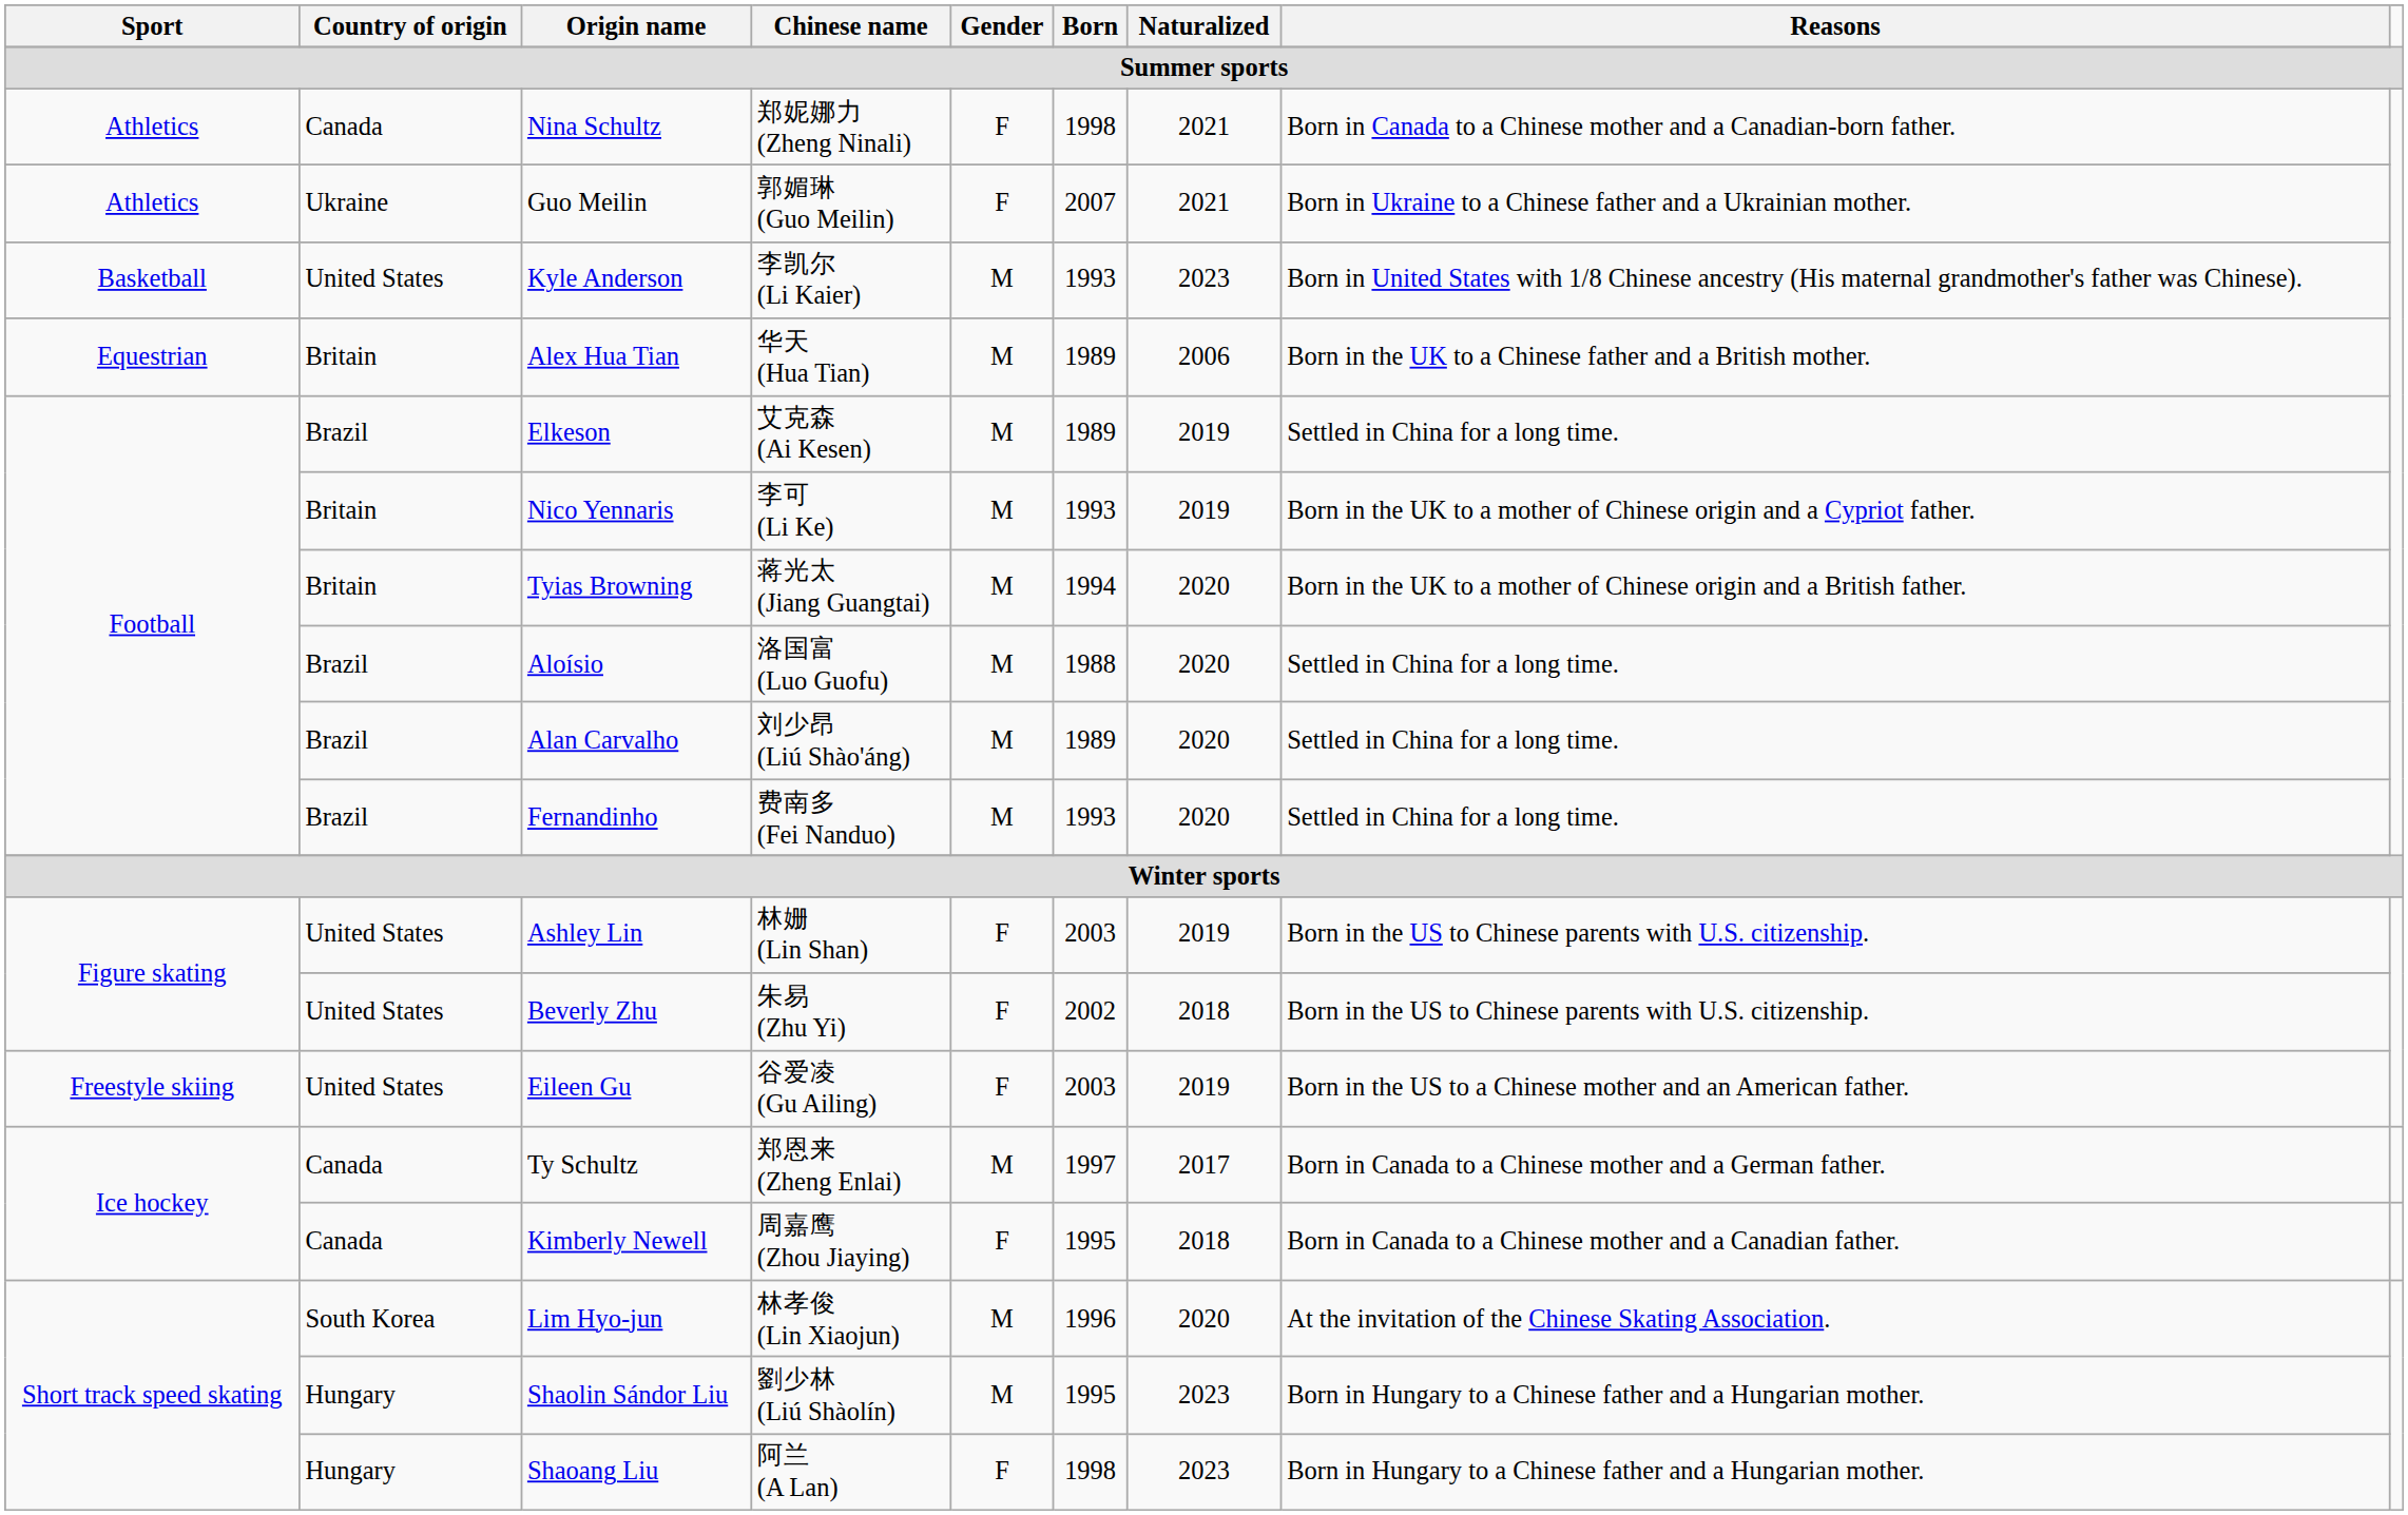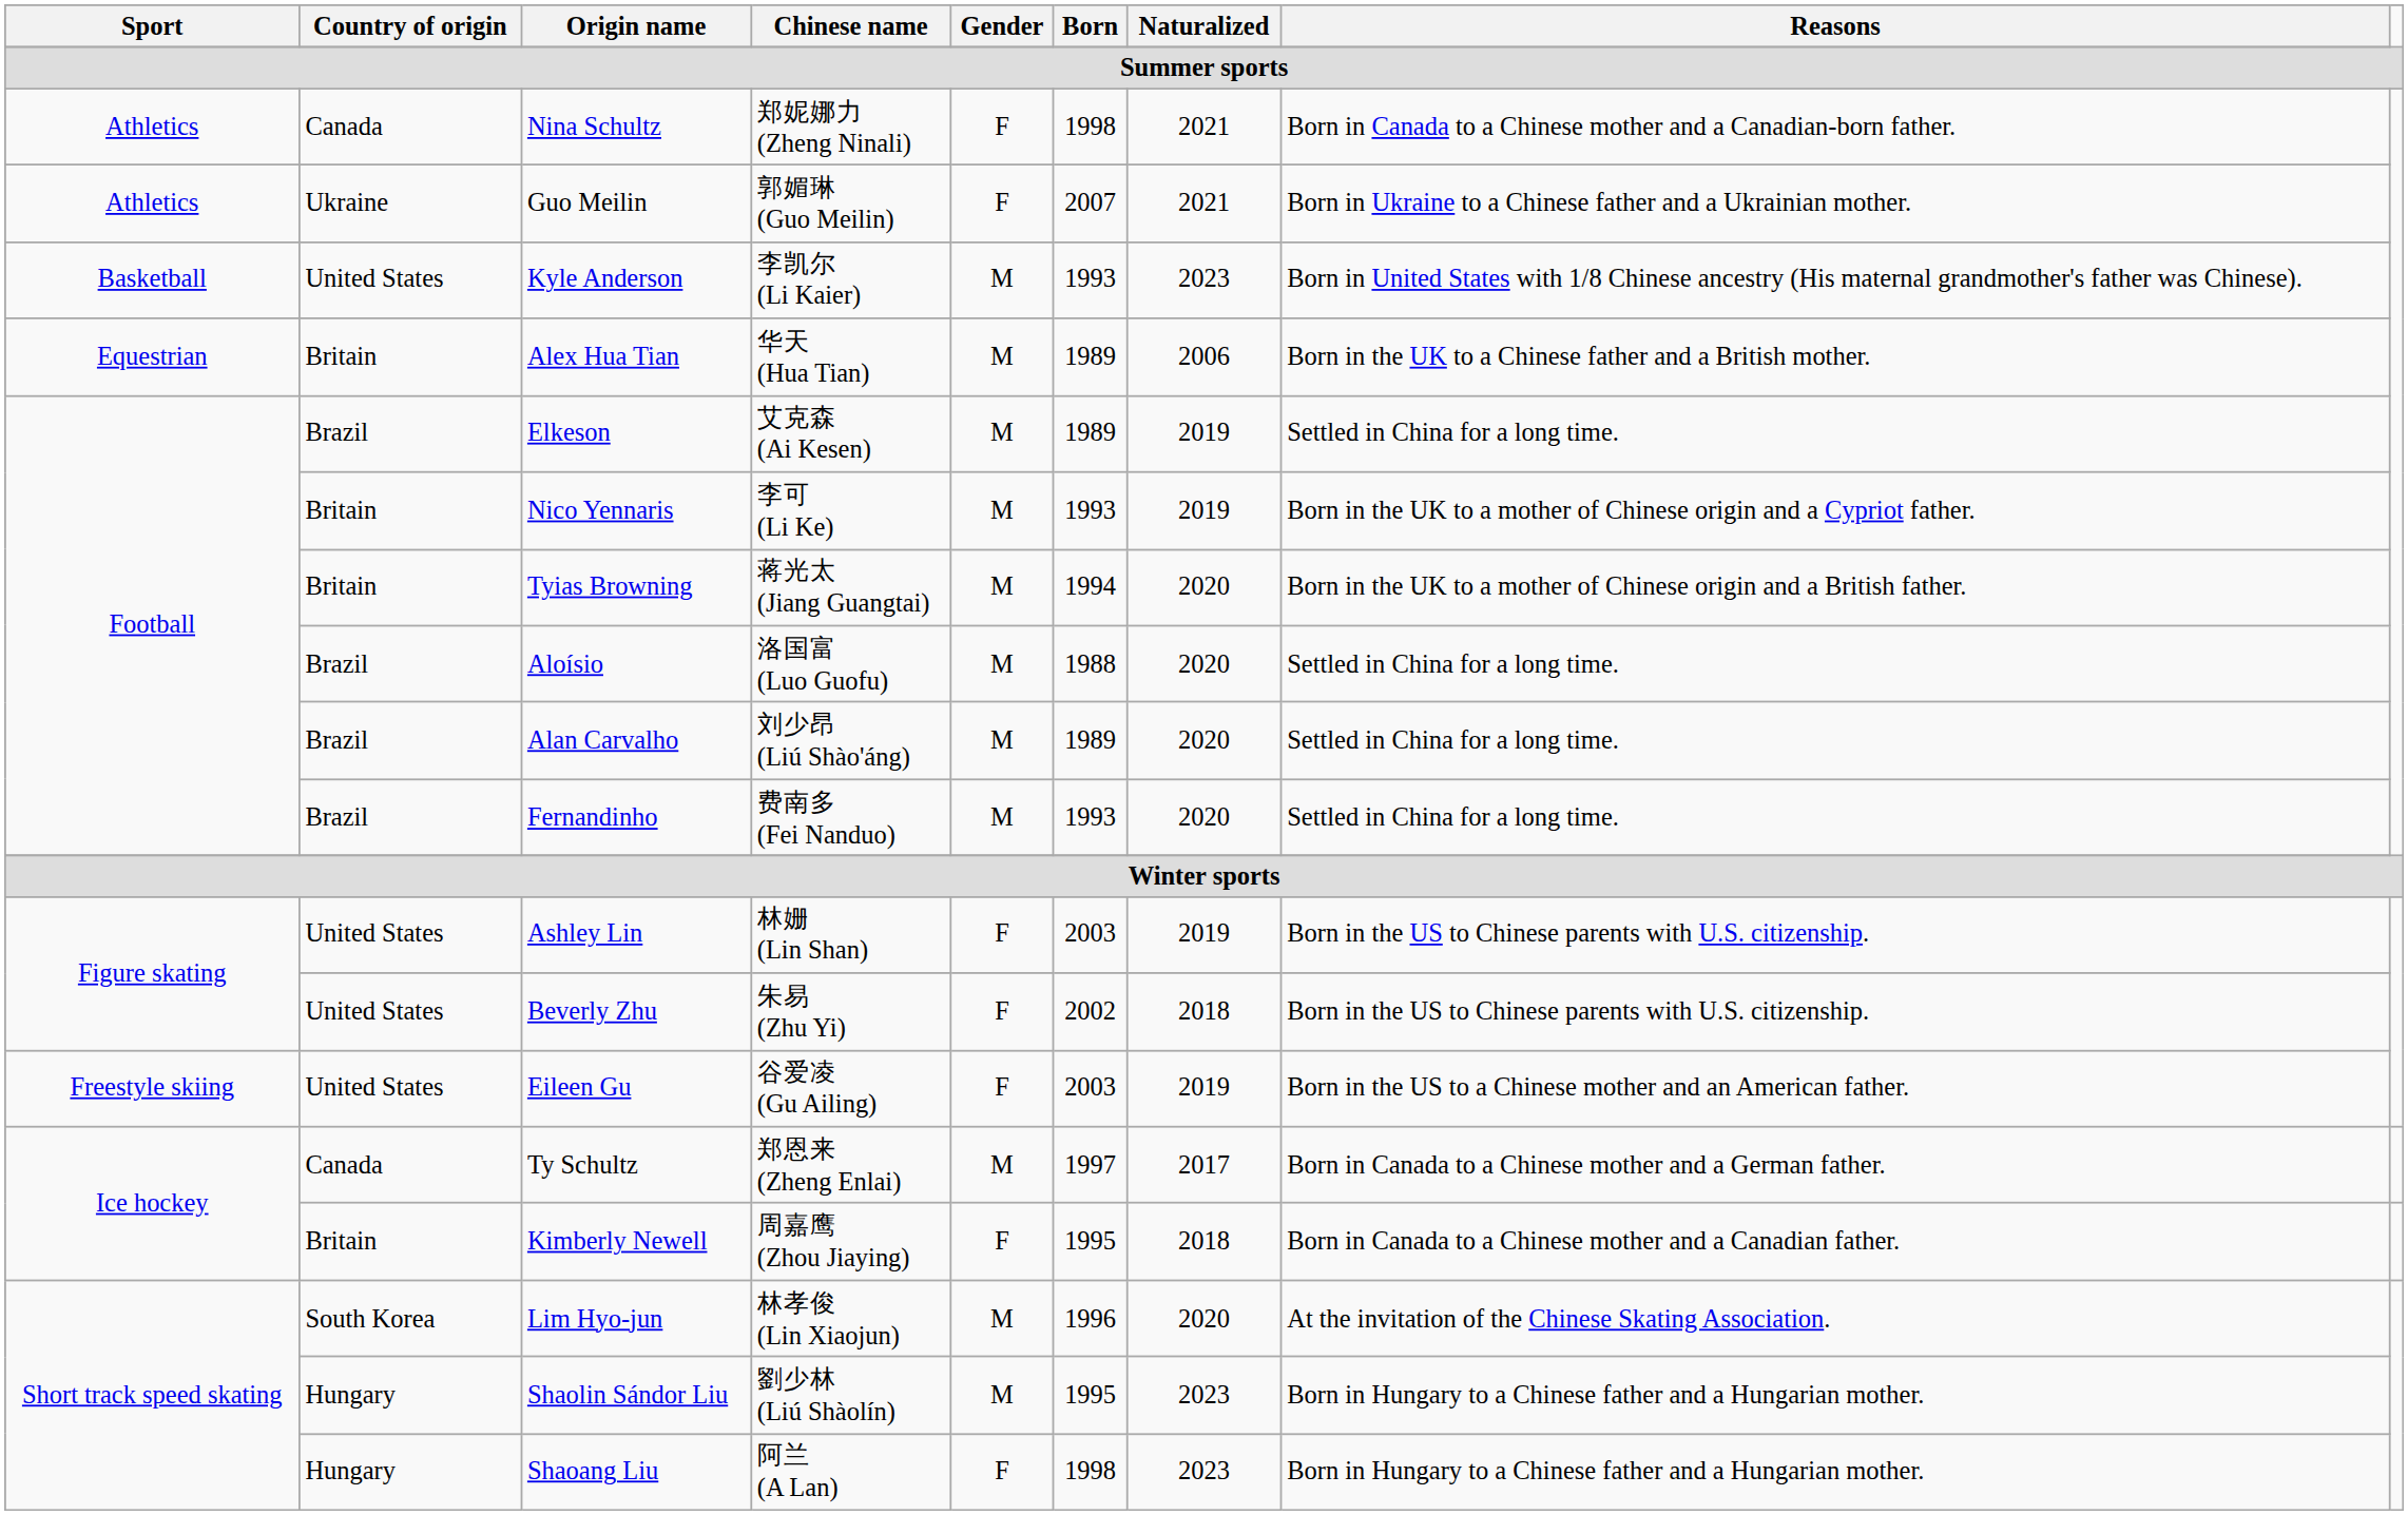Kimberly Newell | Country of origin: Canada -> Britain
